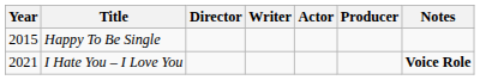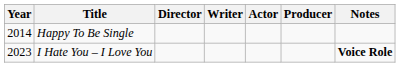Happy To Be Single | Year: 2015 -> 2014
I Hate You – I Love You | Year: 2021 -> 2023
